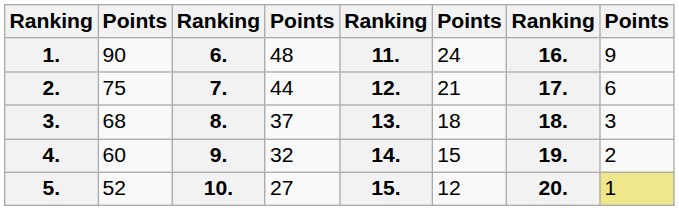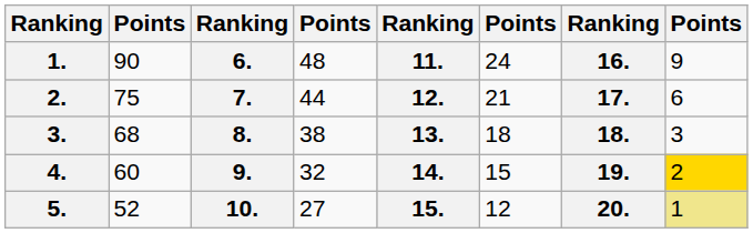3. | column 4: 37 -> 38
4. | column 8: no background -> gold background
